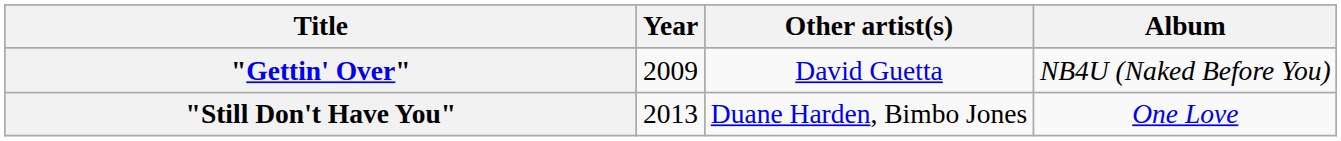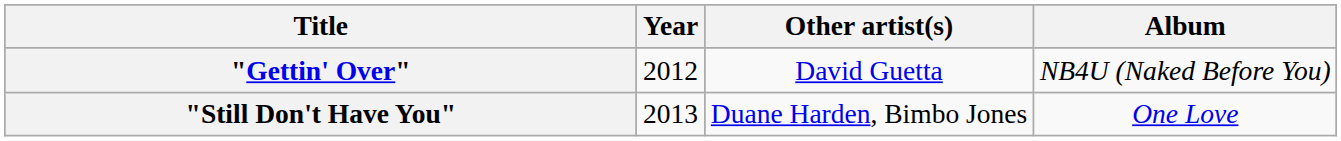"Gettin' Over" | Year: 2009 -> 2012
